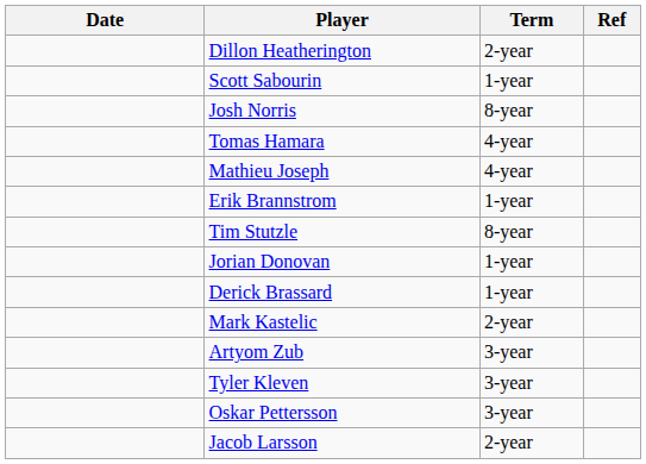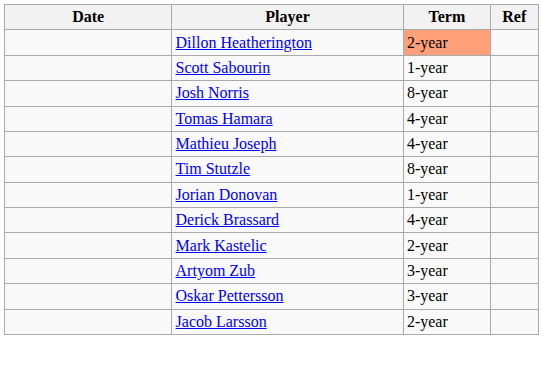Dillon Heatherington | Term: no background -> lightsalmon background
- row: Erik Brannstrom | 1-year
Derick Brassard | Term: 1-year -> 4-year
- row: Tyler Kleven | 3-year
